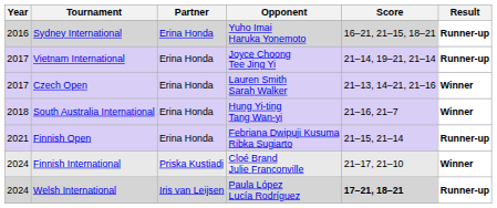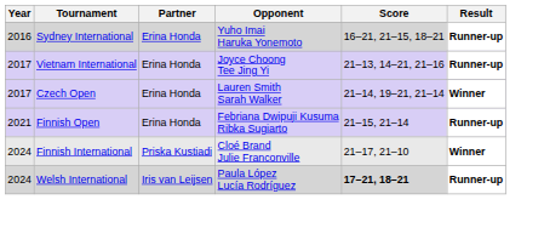Vietnam International | Score: 21–14, 19–21, 21–14 -> 21–13, 14–21, 21–16
Czech Open | Score: 21–13, 14–21, 21–16 -> 21–14, 19–21, 21–14
- row: 2018 | South Australia International | Erina Honda | Hung Yi-ting Tang Wan-yi | 21–16, 21–7 | Winner
